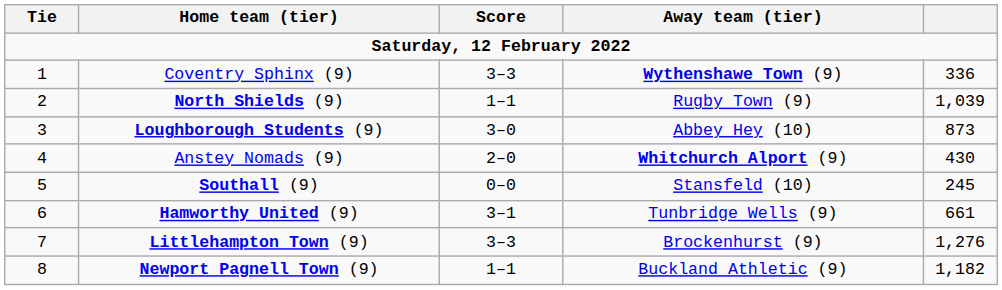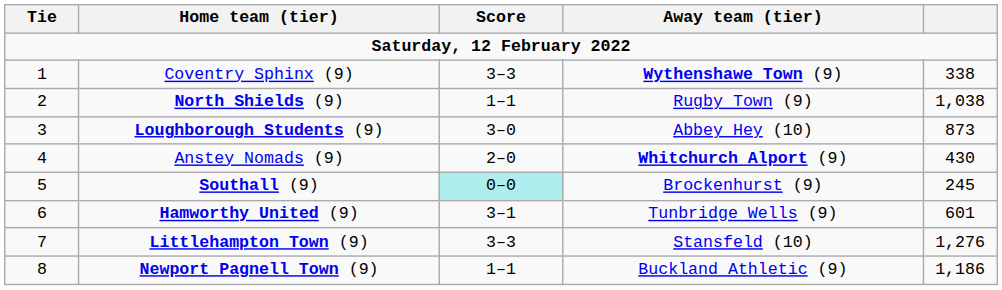Coventry Sphinx (9) | column 5: 336 -> 338
North Shields (9) | column 5: 1,039 -> 1,038
Southall (9) | Score: no background -> paleturquoise background
Southall (9) | Away team (tier): Stansfeld (10) -> Brockenhurst (9)
Hamworthy United (9) | column 5: 661 -> 601
Littlehampton Town (9) | Away team (tier): Brockenhurst (9) -> Stansfeld (10)
Newport Pagnell Town (9) | column 5: 1,182 -> 1,186
